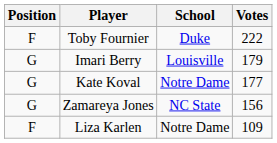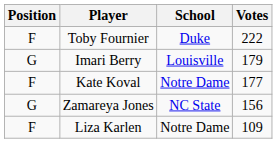Kate Koval | Position: G -> F
